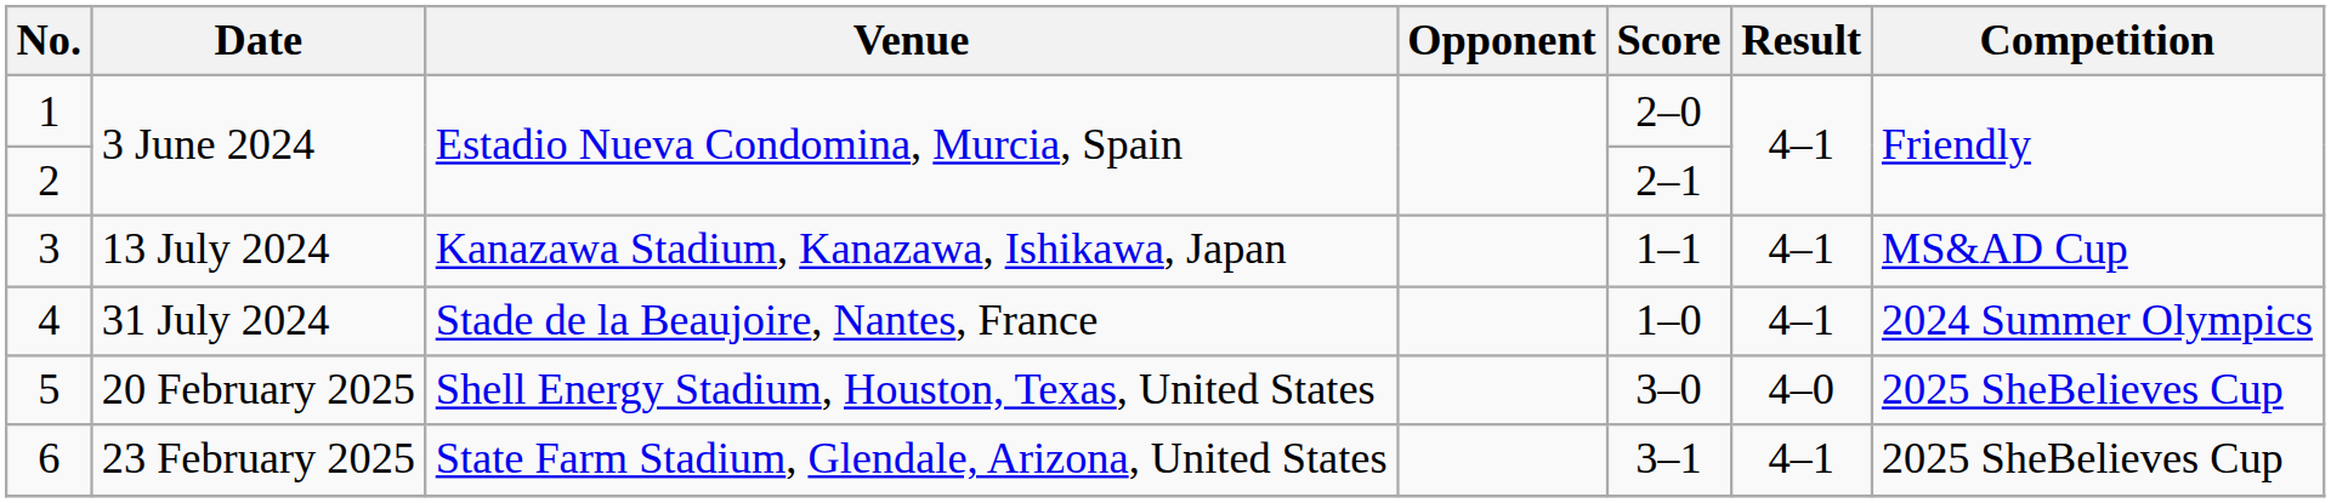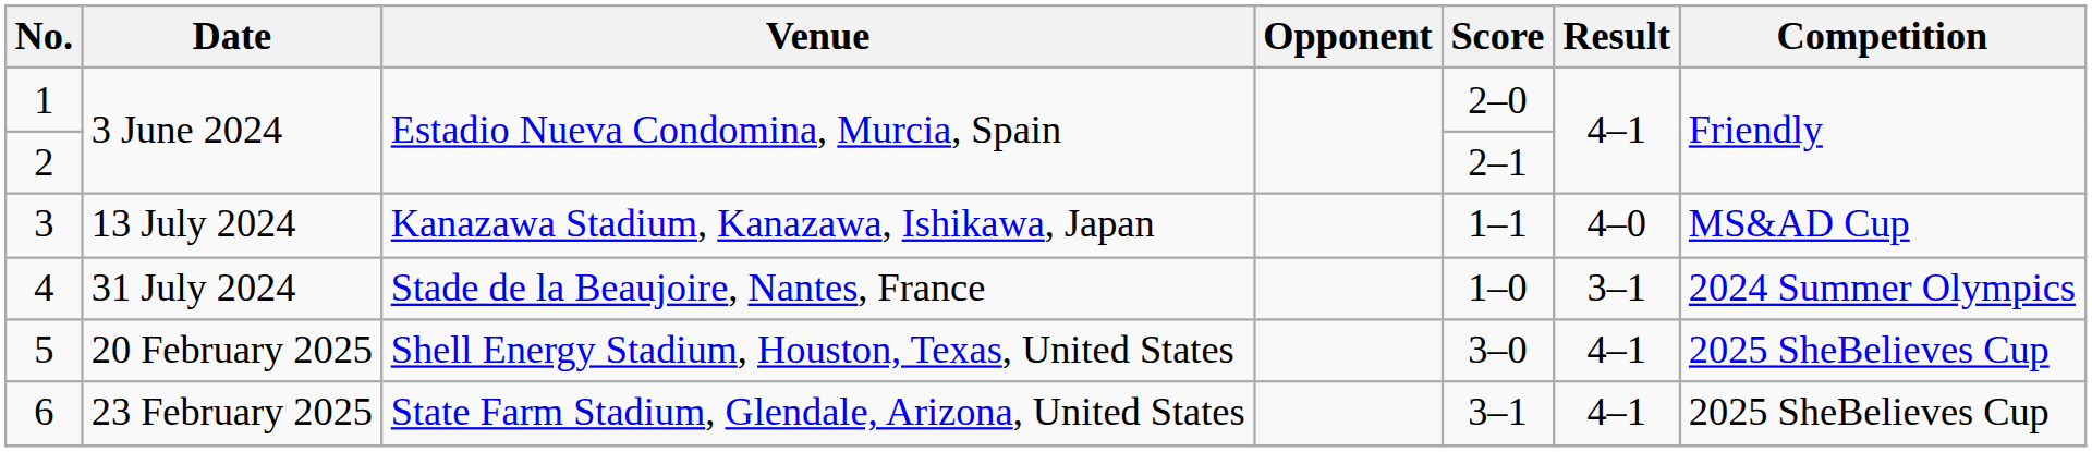3 | Result: 4–1 -> 4–0
4 | Result: 4–1 -> 3–1
5 | Result: 4–0 -> 4–1
